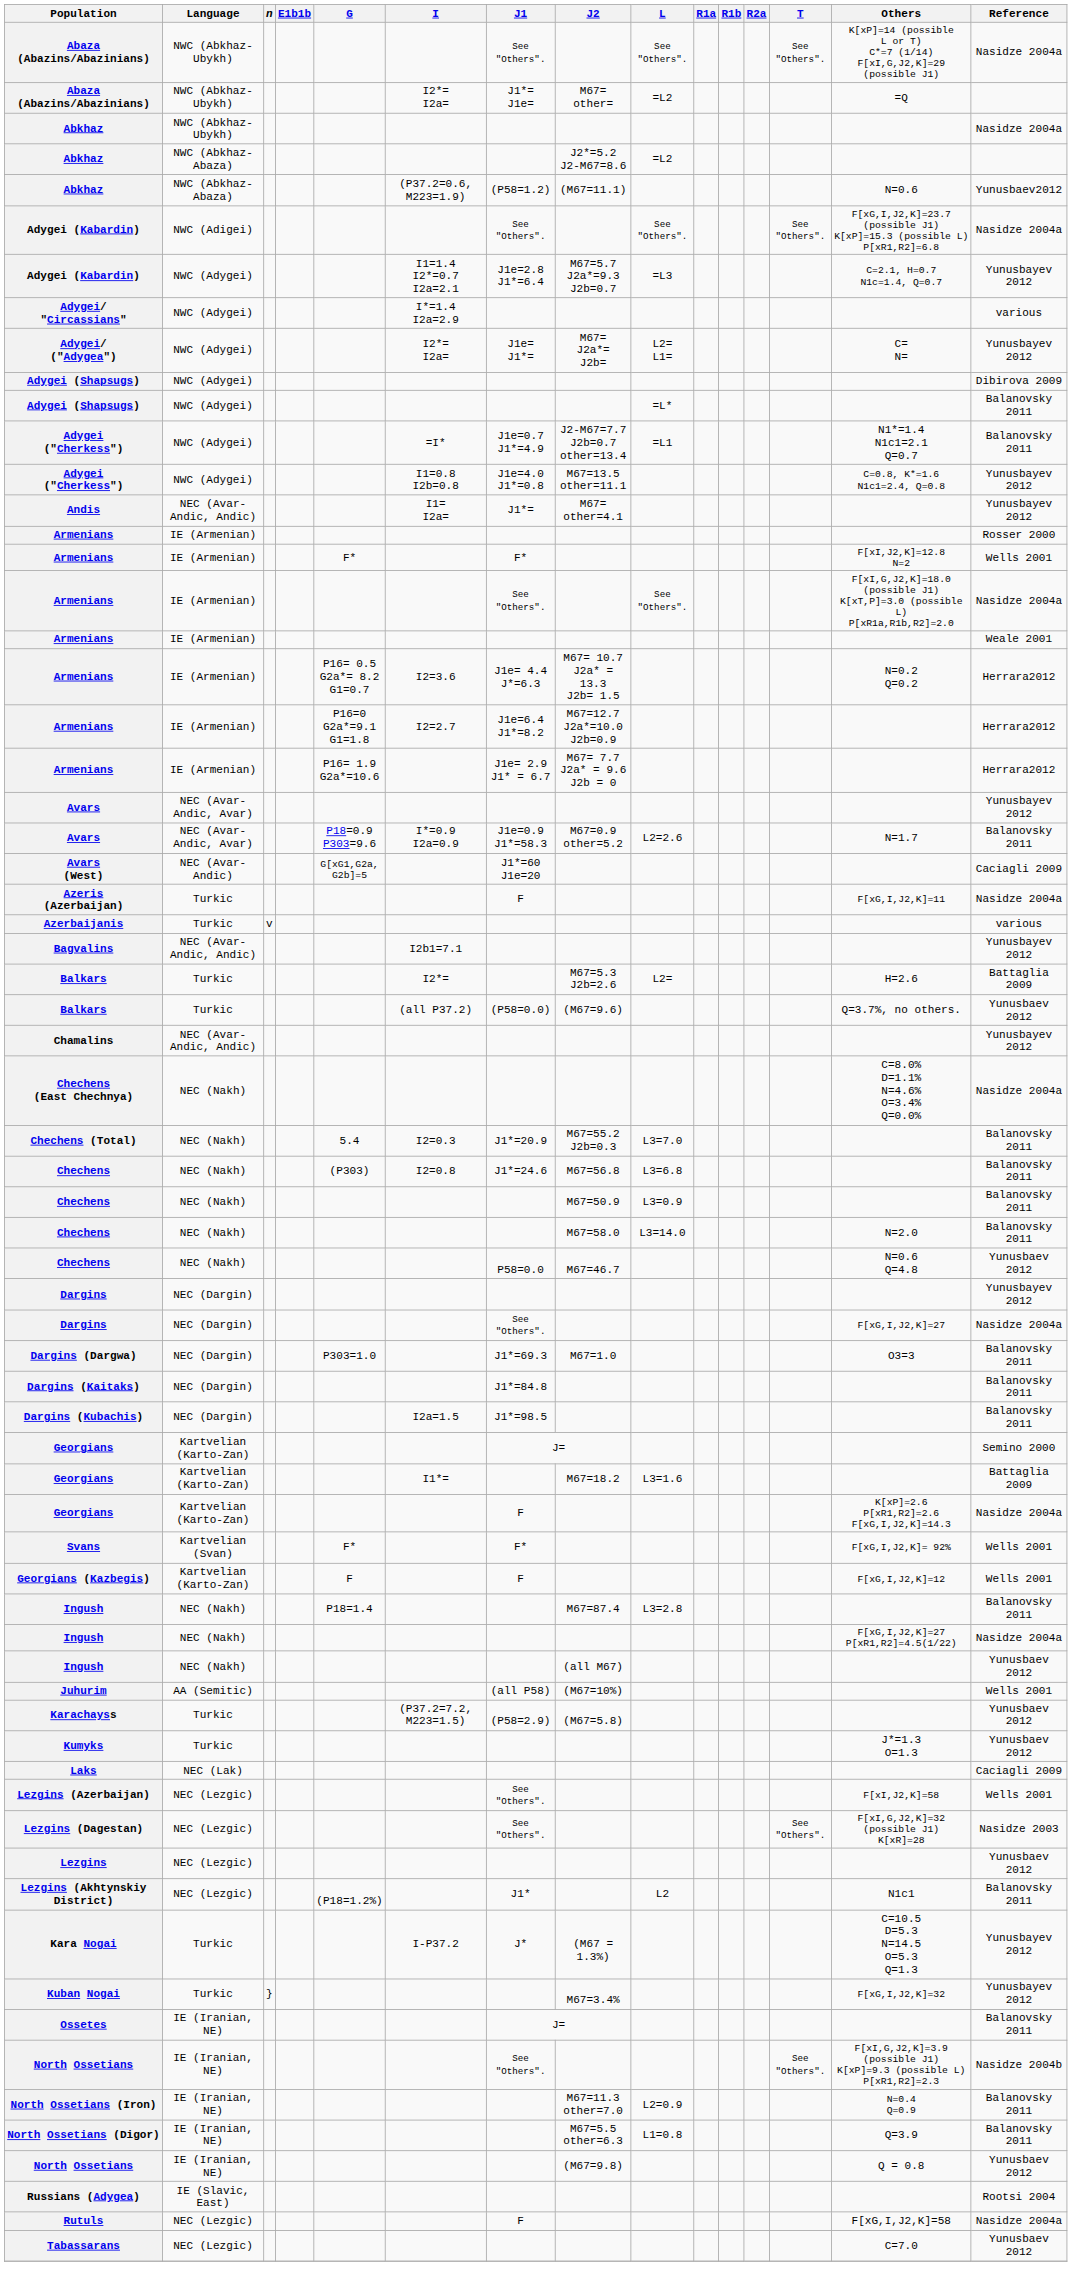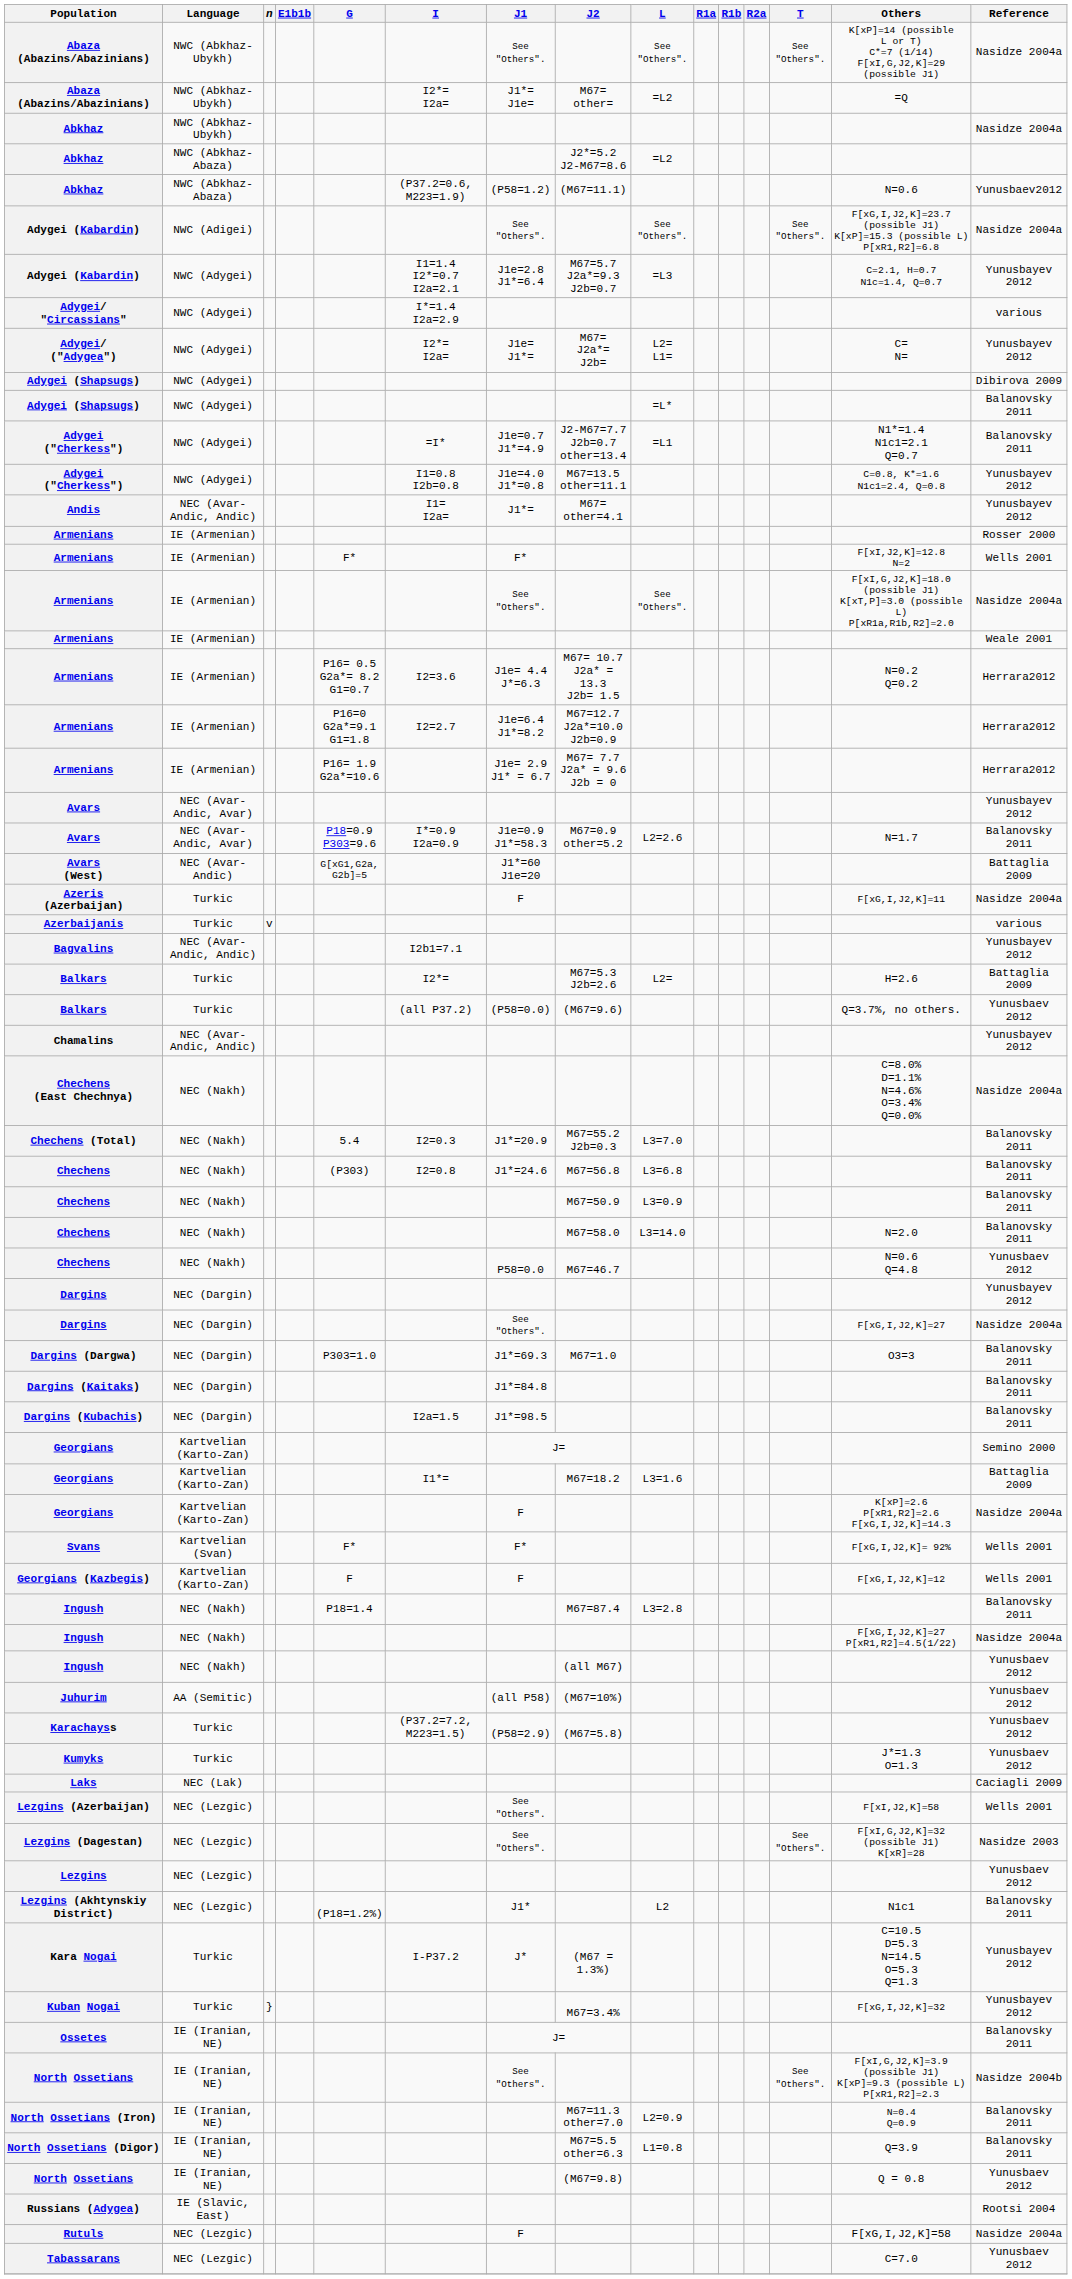Avars (West) | Reference: Caciagli 2009 -> Battaglia 2009
Juhurim | Reference: Wells 2001 -> Yunusbaev 2012
